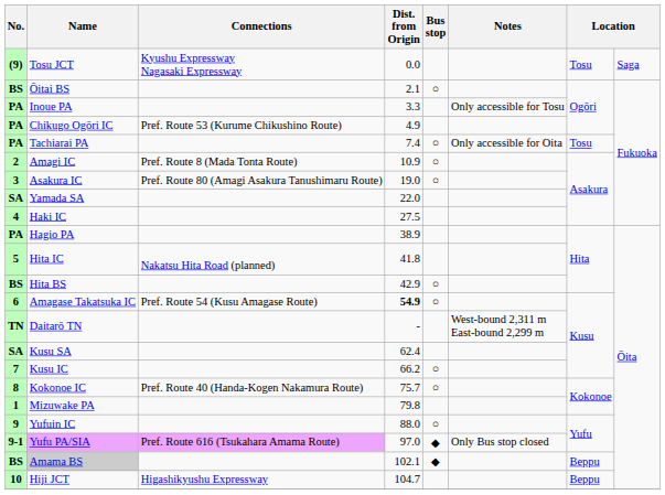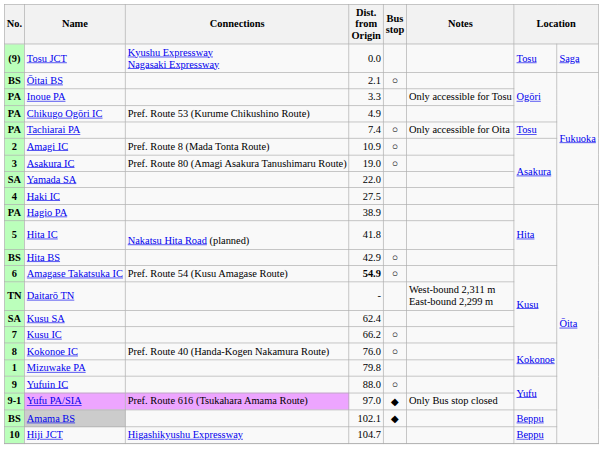Kokonoe IC | Dist. from Origin: 75.7 -> 76.0
